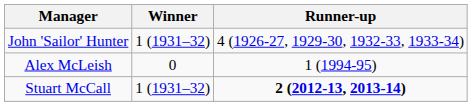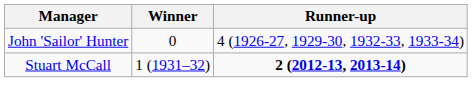John 'Sailor' Hunter | Winner: 1 (1931–32) -> 0
- row: Alex McLeish | 0 | 1 (1994-95)
